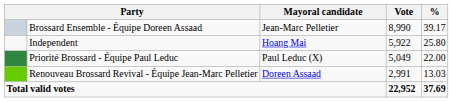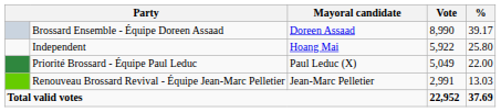Brossard Ensemble - Équipe Doreen Assaad | Mayoral candidate: Jean-Marc Pelletier -> Doreen Assaad
Renouveau Brossard Revival - Équipe Jean-Marc Pelletier | Mayoral candidate: Doreen Assaad -> Jean-Marc Pelletier
